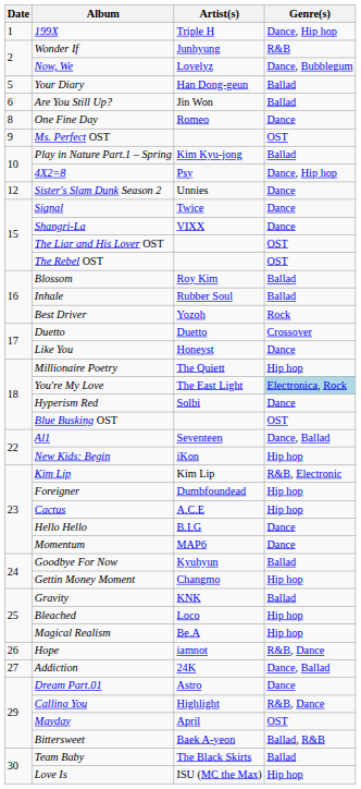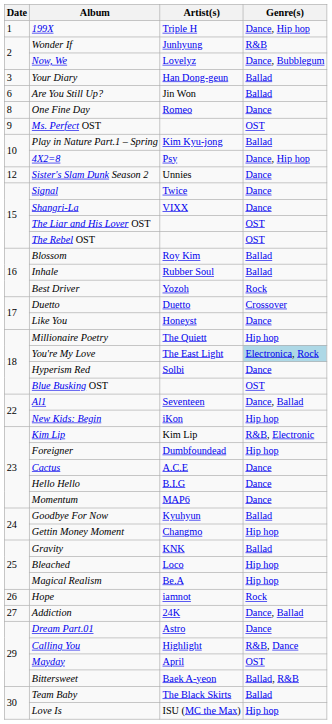Your Diary | Date: 5 -> 3
Cactus | Genre(s): Hip hop -> Dance
Hope | Genre(s): R&B, Dance -> Rock
